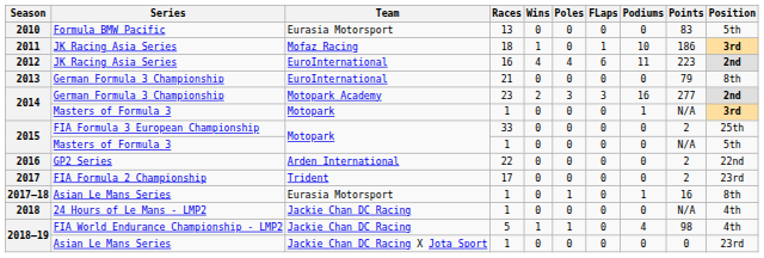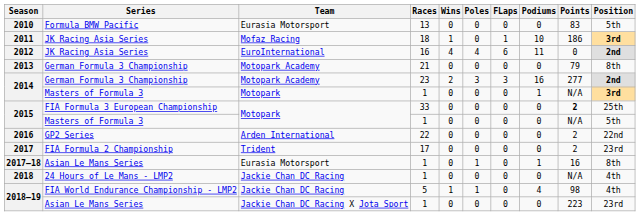2012 | Points: 223 -> 0
2013 | Team: EuroInternational -> Motopark Academy
2015 / FIA Formula 3 European Championship | Points: normal -> bold
2018–19 / Asian Le Mans Series | Points: 0 -> 223
